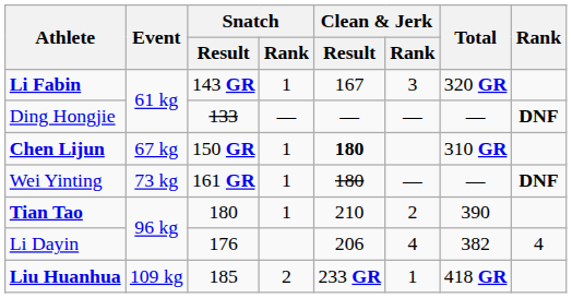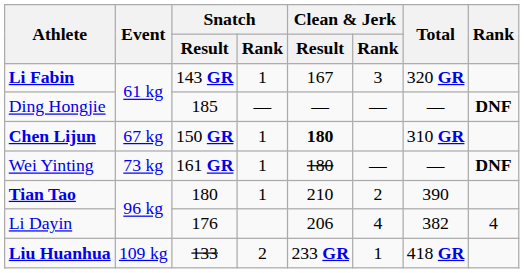Ding Hongjie | Snatch / Result: 133 -> 185
Liu Huanhua | Snatch / Result: 185 -> 133
